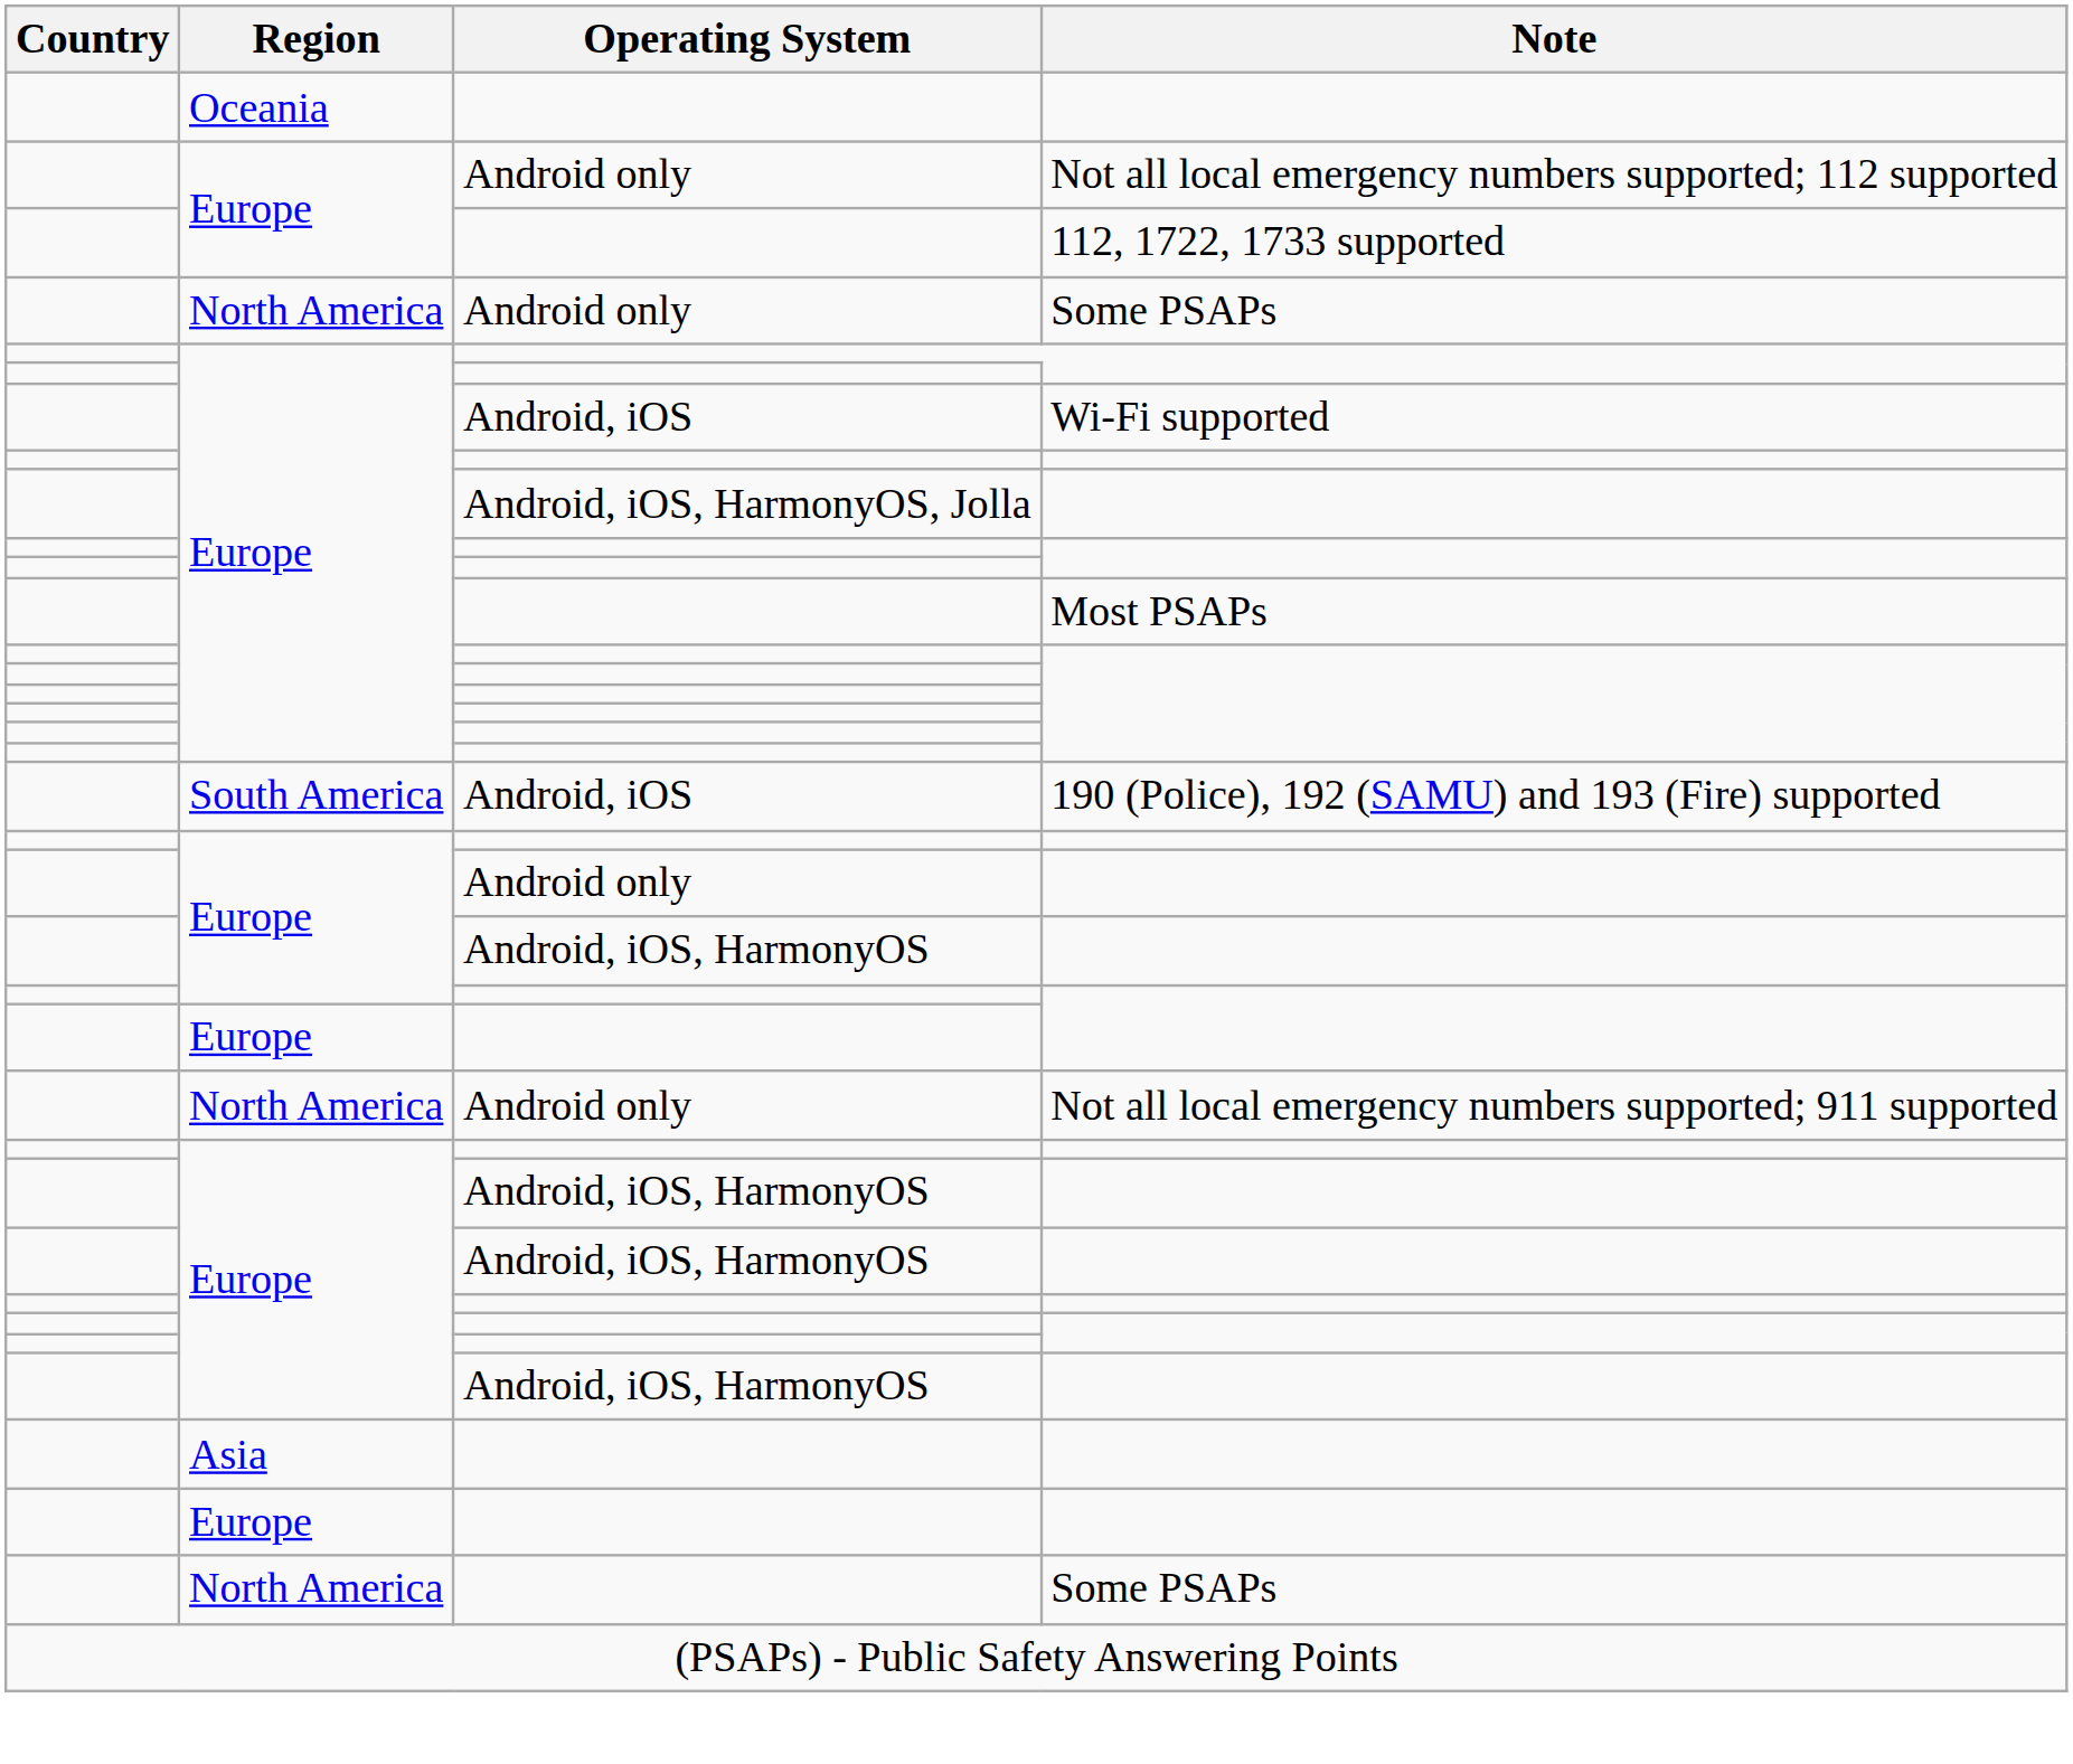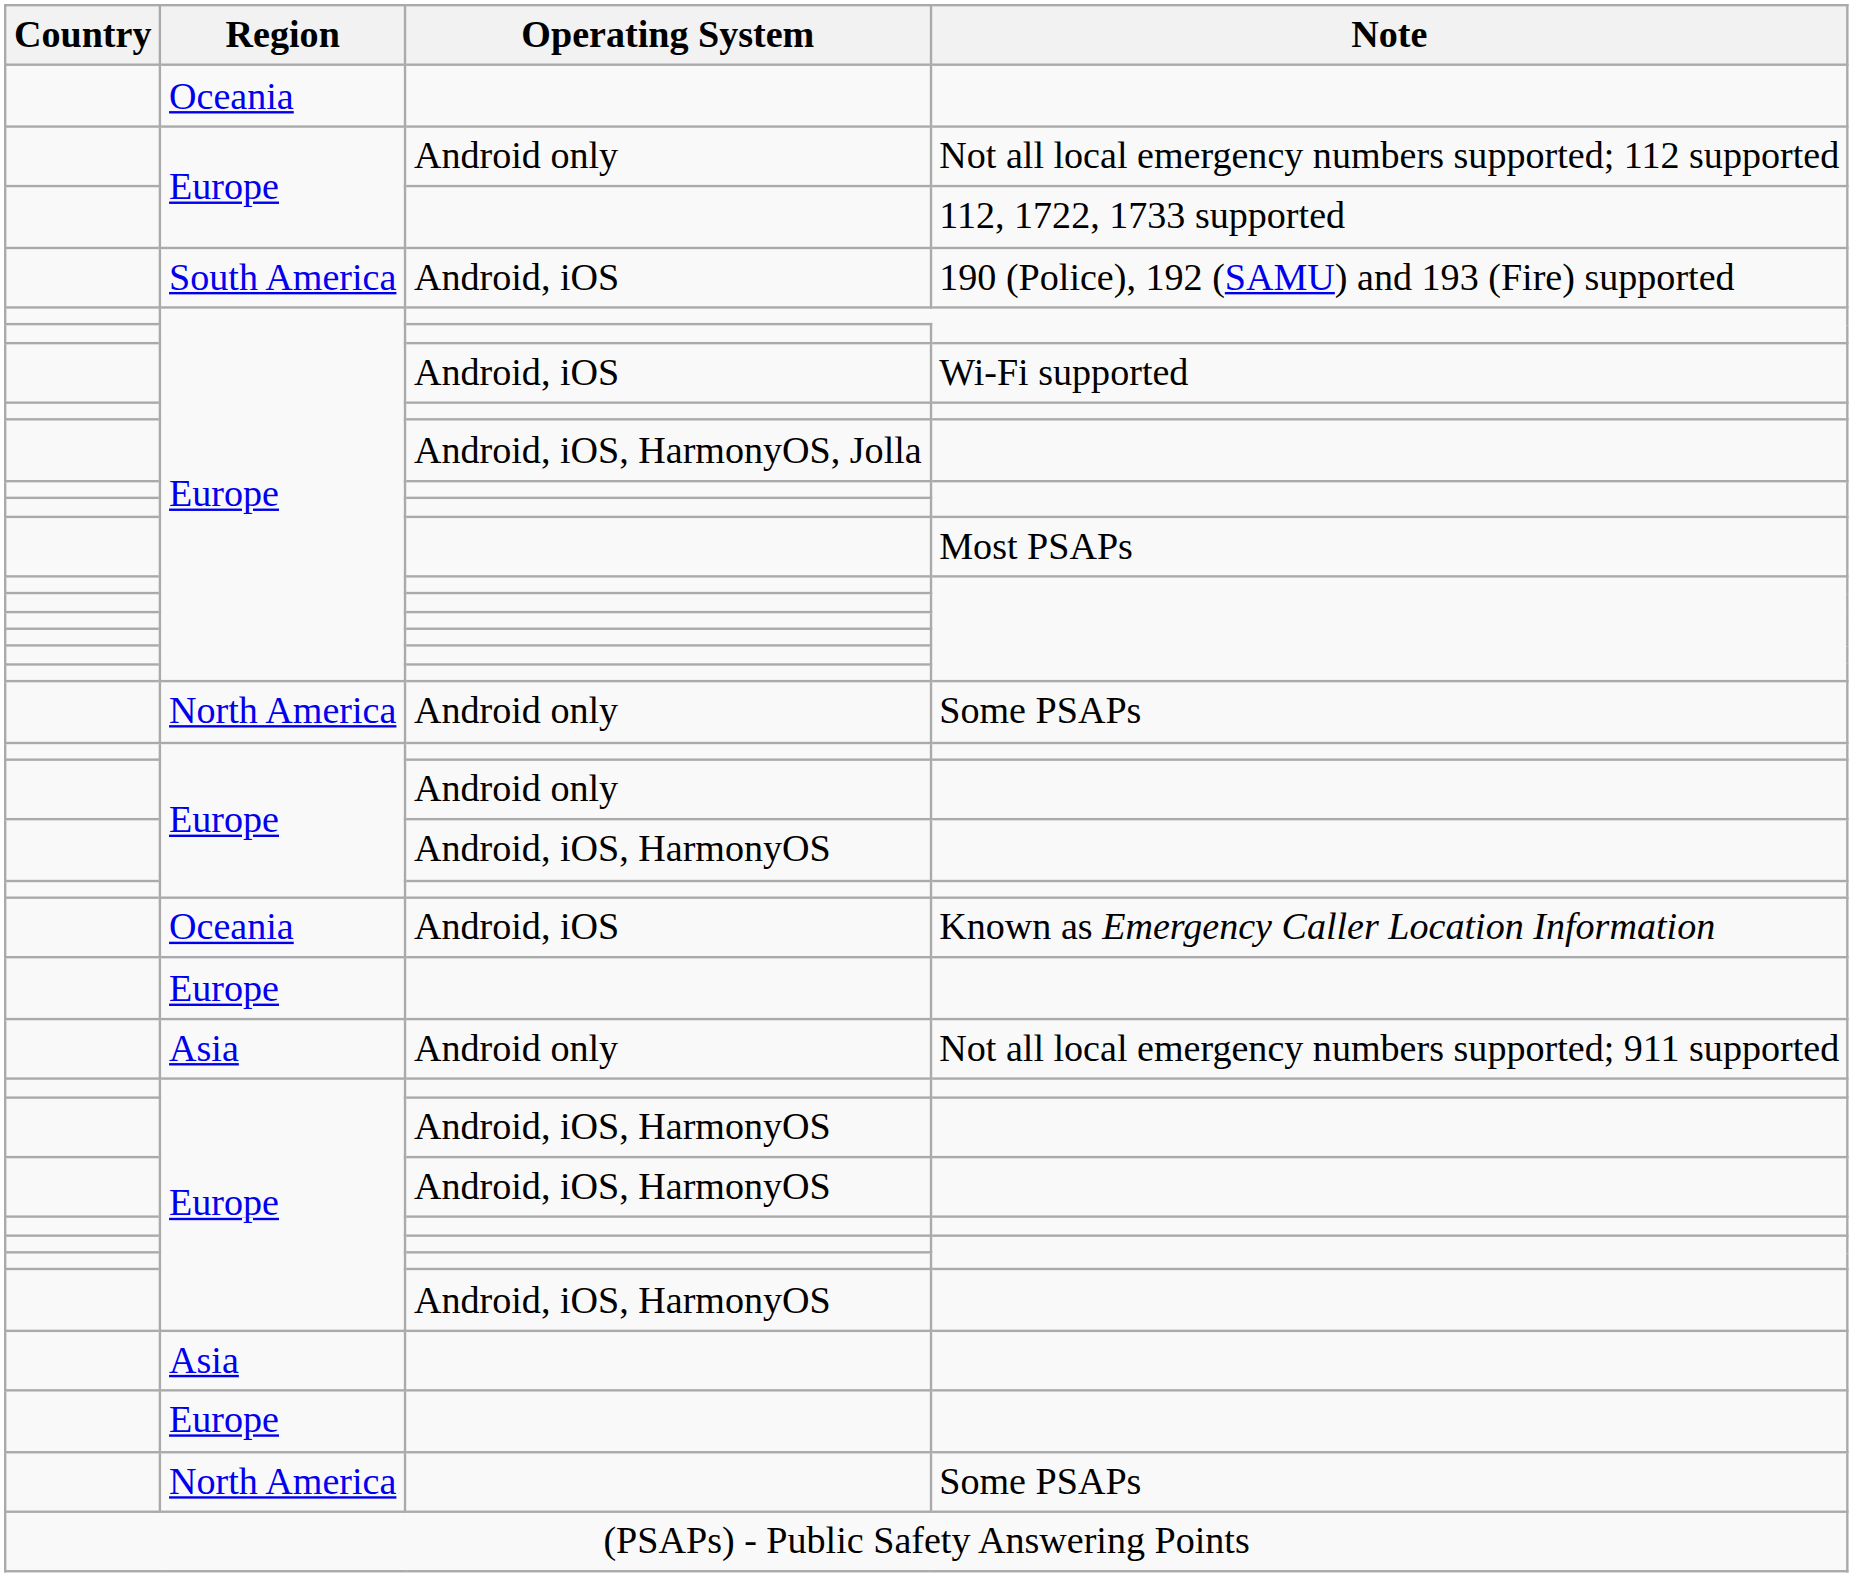rows swapped: 190 (Police), 192 (SAMU) and 193 (Fire) supported <-> Android only / Some PSAPs
+ row: Oceania | Android, iOS | Known as Emergency Caller Location Information
Not all local emergency numbers supported; 911 supported | Region: North America -> Asia
